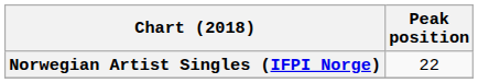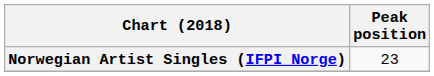Norwegian Artist Singles (IFPI Norge) | Peak position: 22 -> 23
